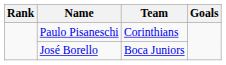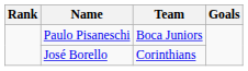Paulo Pisaneschi | Team: Corinthians -> Boca Juniors
José Borello | Team: Boca Juniors -> Corinthians
